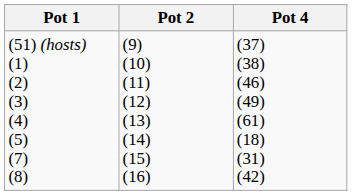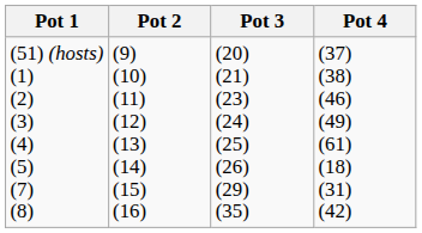+ column: Pot 3 | (20) (21) (23) (24) (25) (26) (29) (35)
